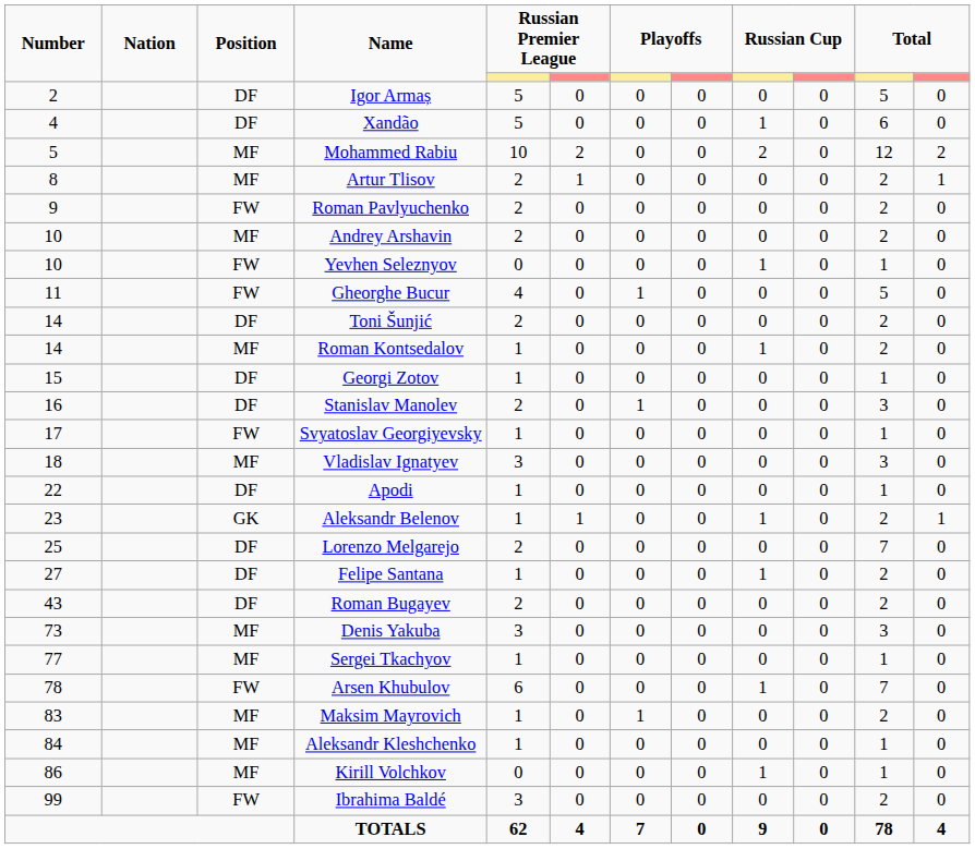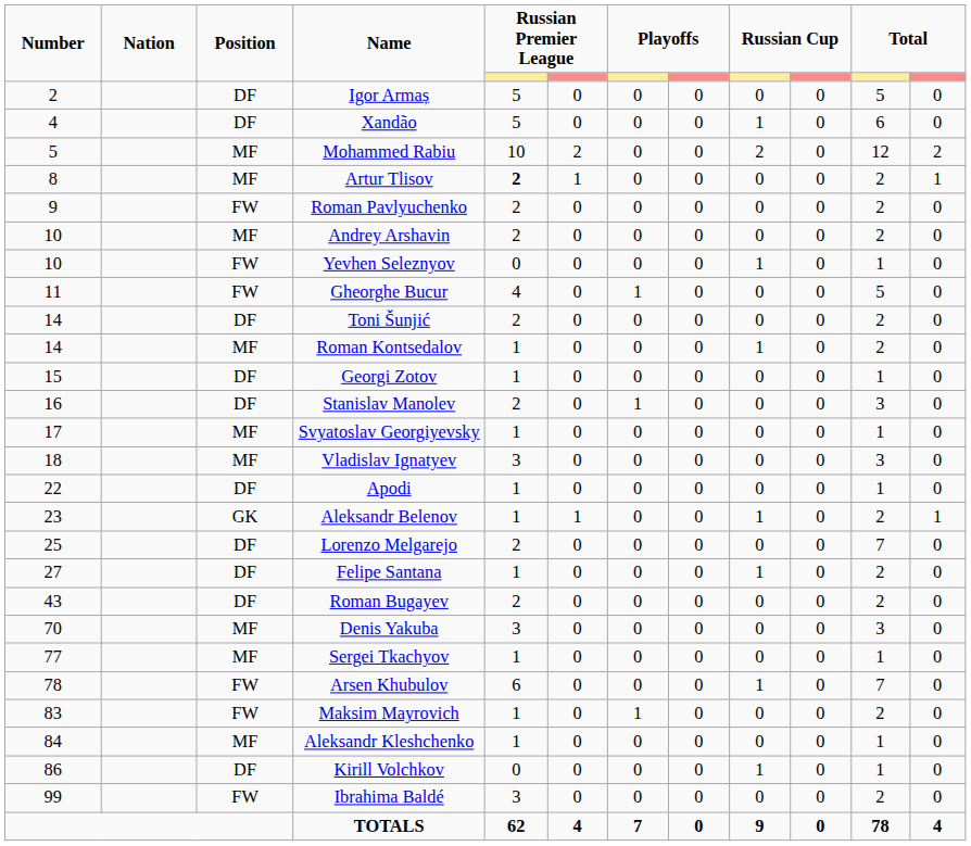Artur Tlisov | column 5: normal -> bold
Svyatoslav Georgiyevsky | Position: FW -> MF
Denis Yakuba | Number: 73 -> 70
Maksim Mayrovich | Position: MF -> FW
Kirill Volchkov | Position: MF -> DF
